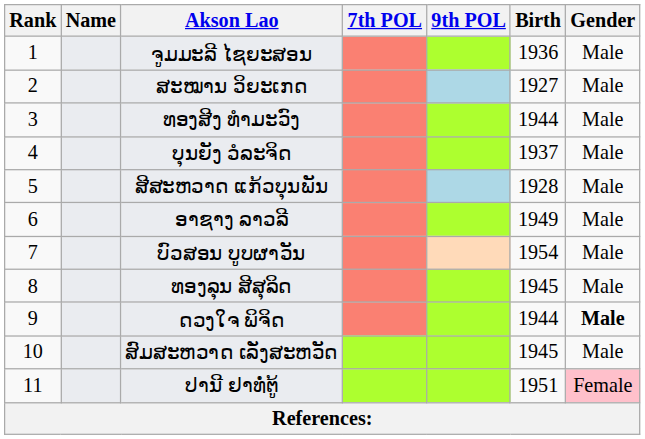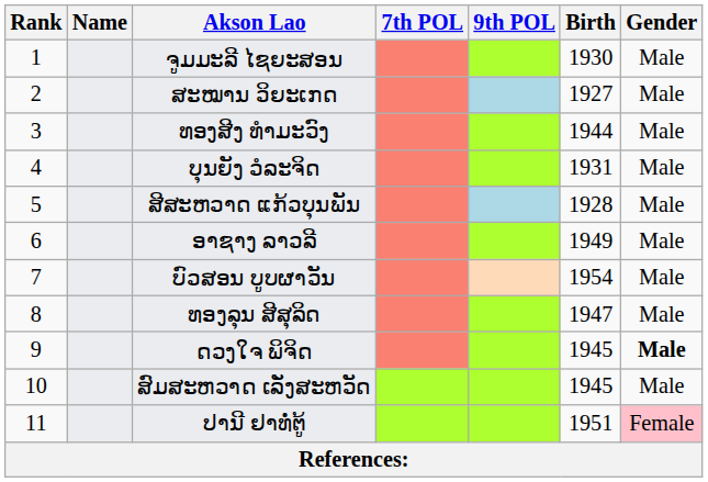ຈູມມະລີ ໄຊຍະສອນ | Birth: 1936 -> 1930
ບຸນຍັງ ວໍລະຈິດ | Birth: 1937 -> 1931
ທອງລຸນ ສີສຸລິດ | Birth: 1945 -> 1947
ດວງໃຈ ພິຈິດ | Birth: 1944 -> 1945
